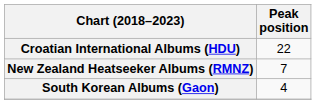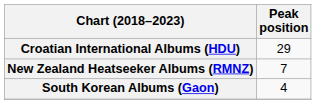Croatian International Albums (HDU) | Peak position: 22 -> 29
